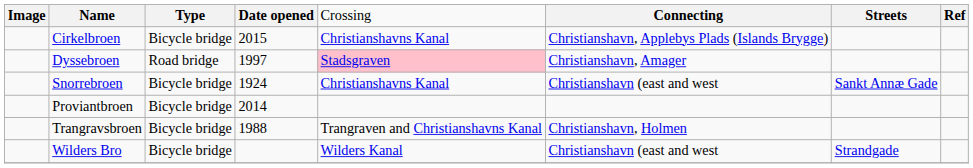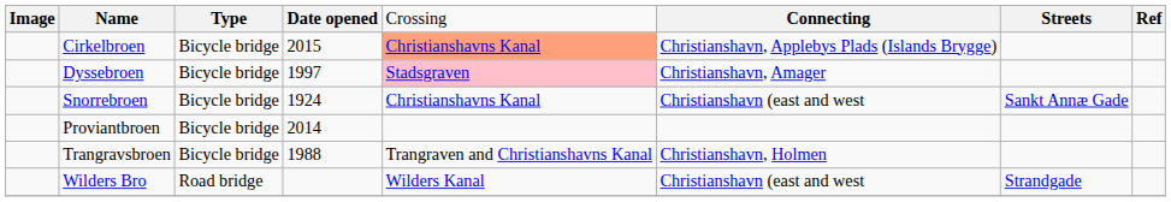Cirkelbroen | column 5: no background -> lightsalmon background
Dyssebroen | column 3: Road bridge -> Bicycle bridge
Wilders Bro | column 3: Bicycle bridge -> Road bridge
